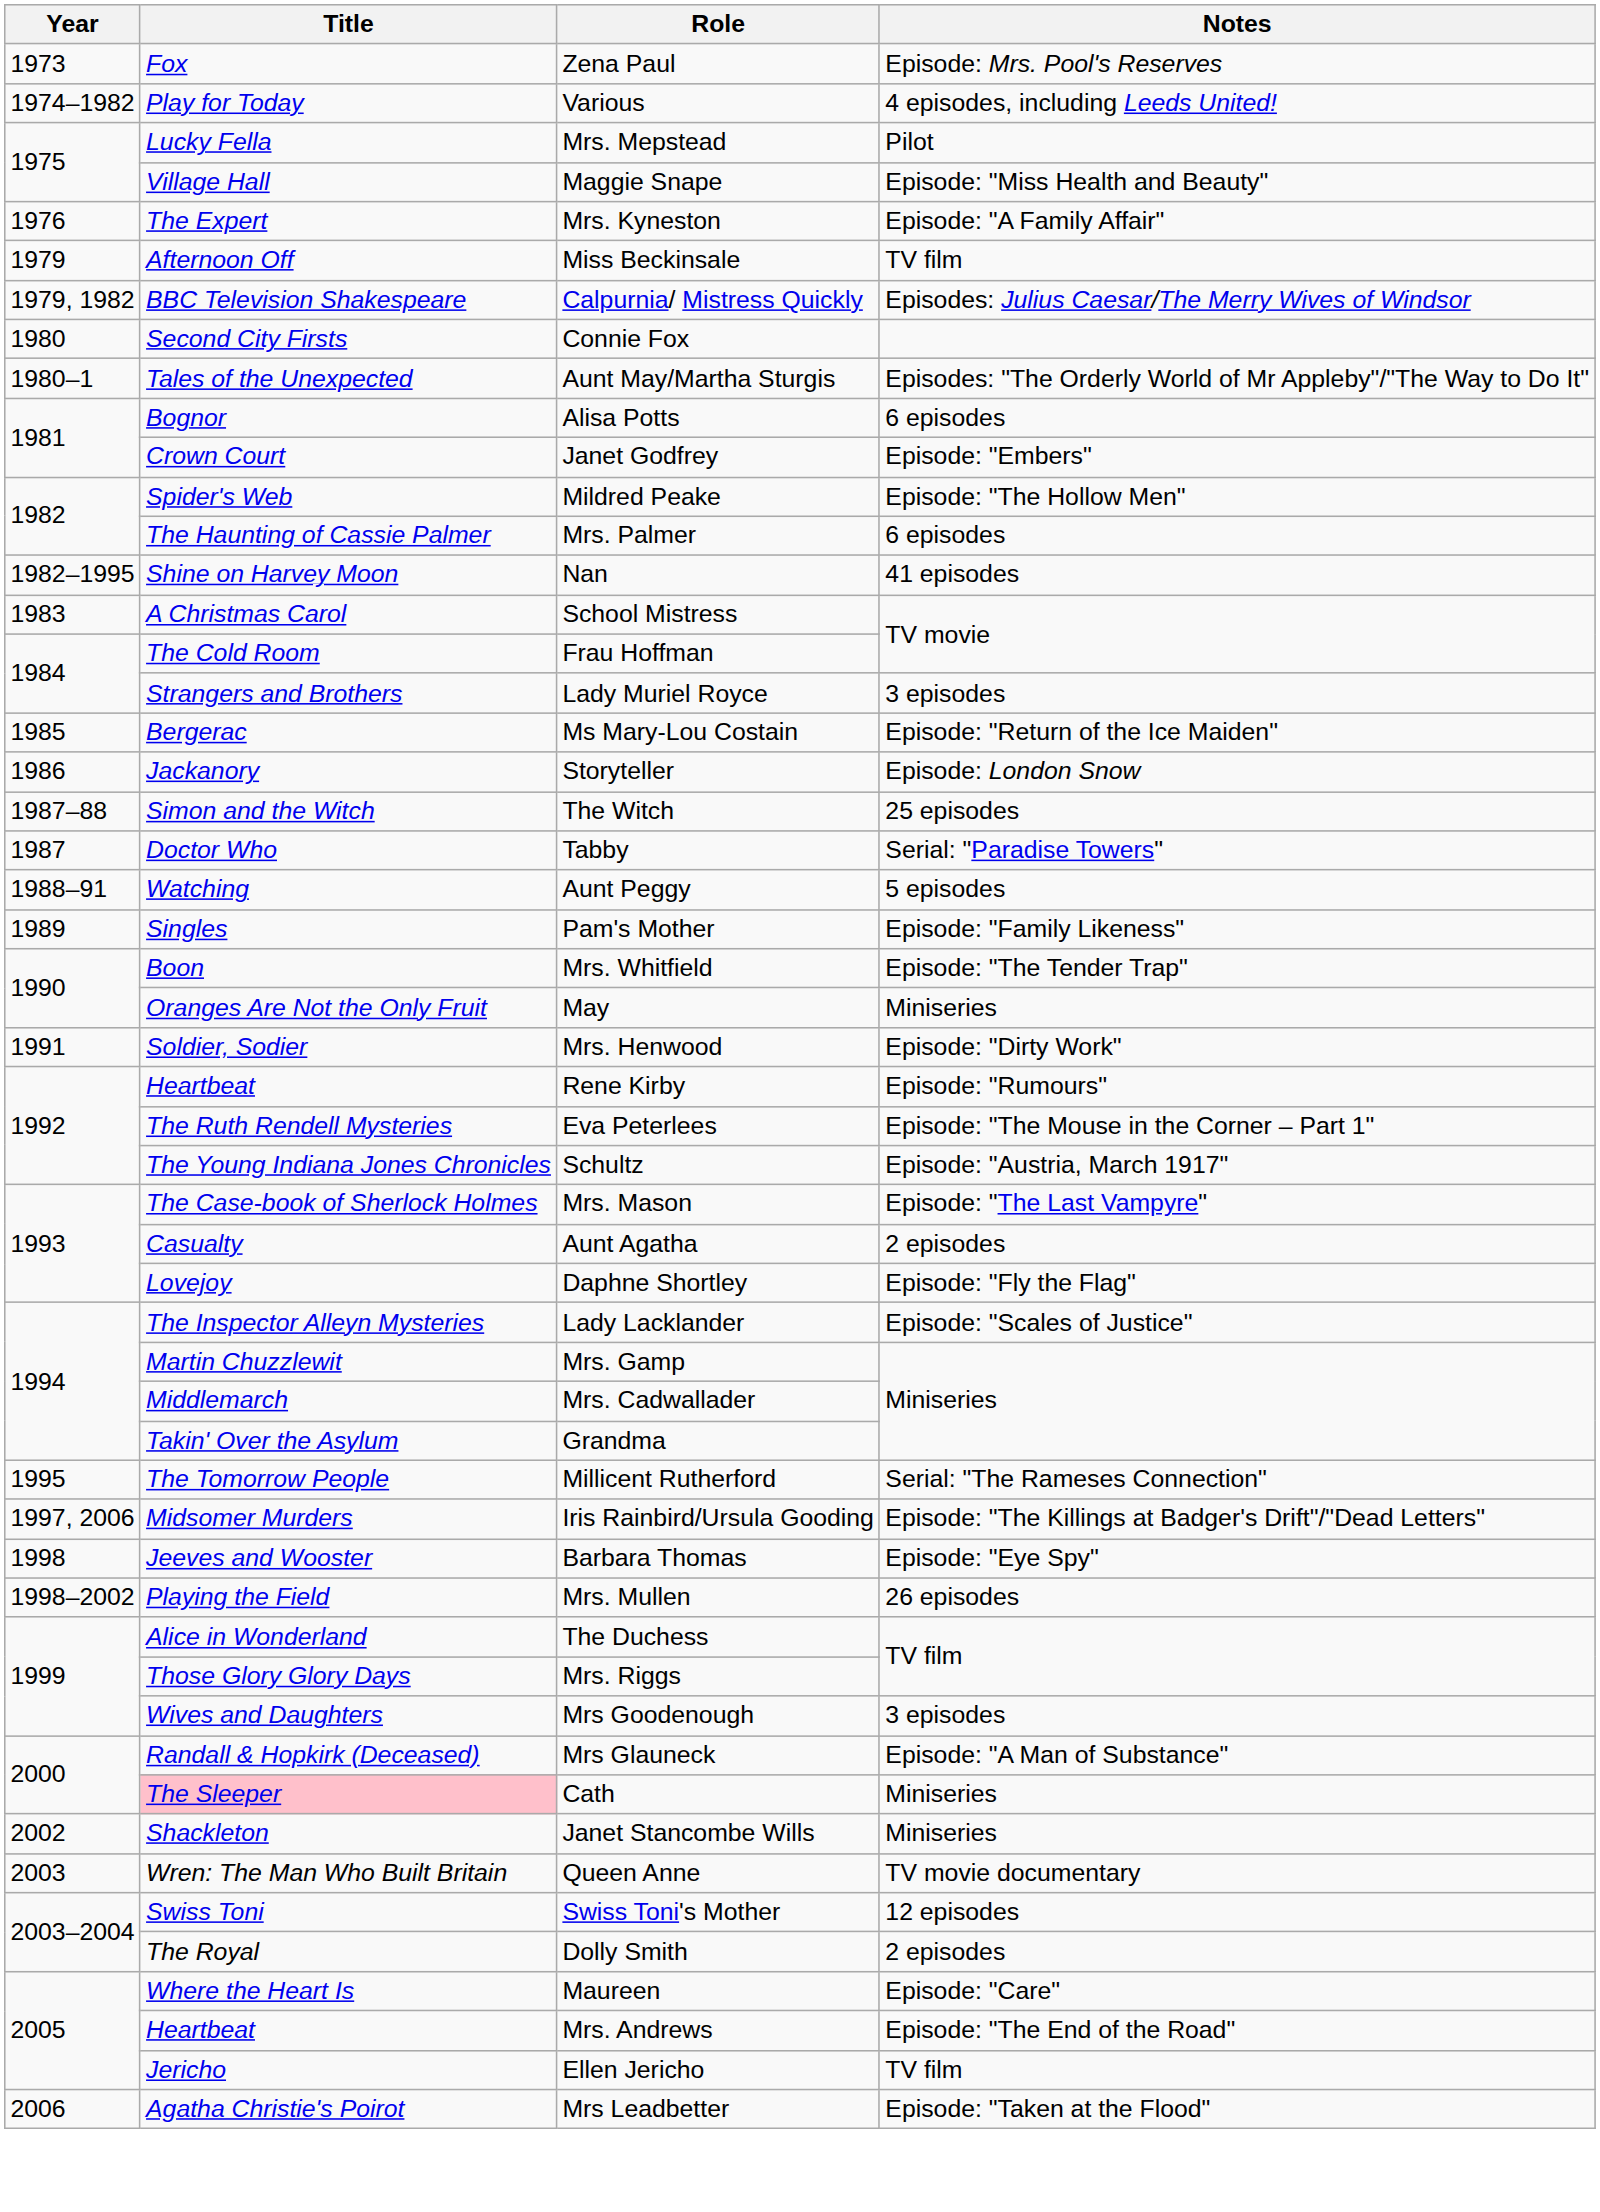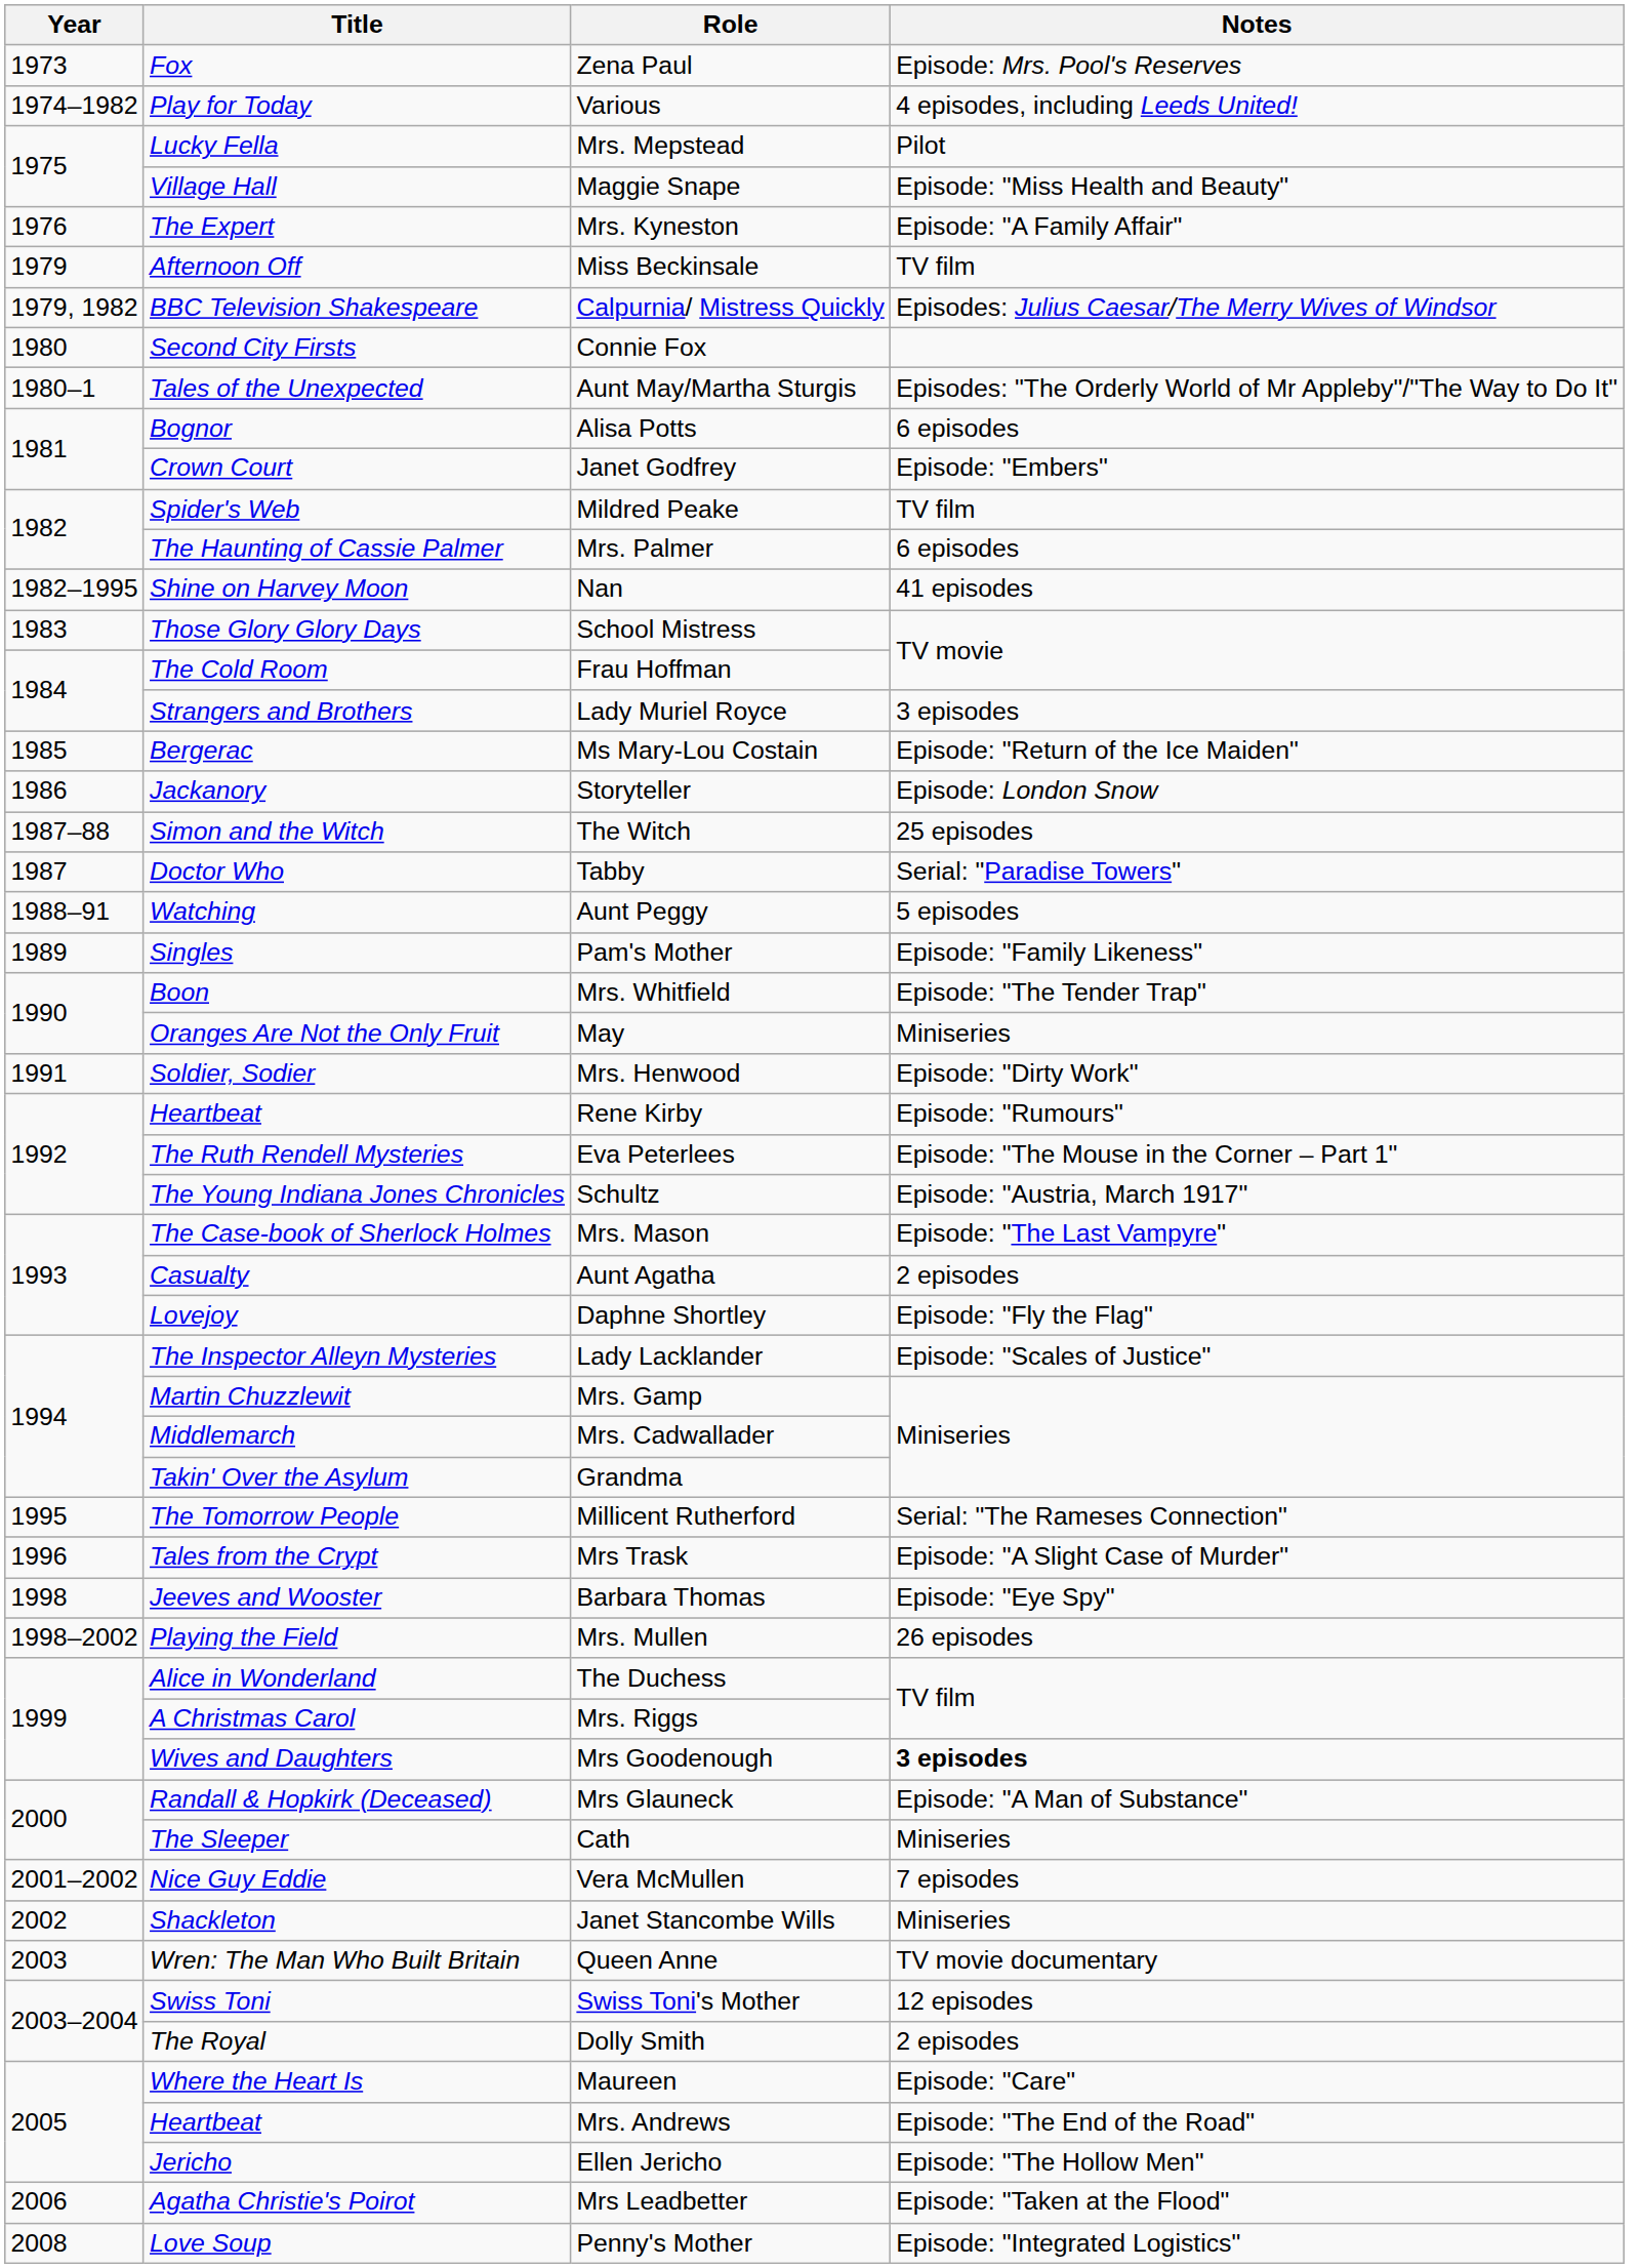Mildred Peake | Notes: Episode: "The Hollow Men" -> TV film
School Mistress | Title: A Christmas Carol -> Those Glory Glory Days
+ row: 1996 | Tales from the Crypt | Mrs Trask | Episode: "A Slight Case of Murder"
- row: 1997, 2006 | Midsomer Murders | Iris Rainbird/Ursula Gooding | Episode: "The Killings at Badger's Drift"/"Dead Letters"
Mrs. Riggs | Title: Those Glory Glory Days -> A Christmas Carol
Mrs Goodenough | Notes: normal -> bold
Cath | Title: pink background -> no background
+ row: 2001–2002 | Nice Guy Eddie | Vera McMullen | 7 episodes
Ellen Jericho | Notes: TV film -> Episode: "The Hollow Men"
+ row: 2008 | Love Soup | Penny's Mother | Episode: "Integrated Logistics"
